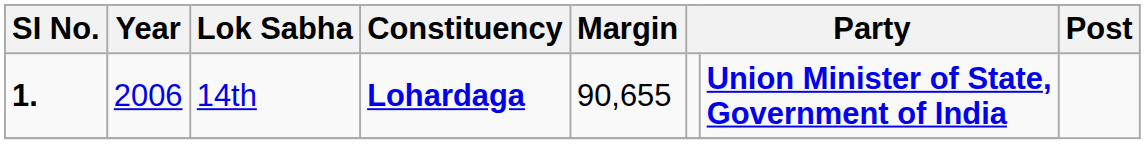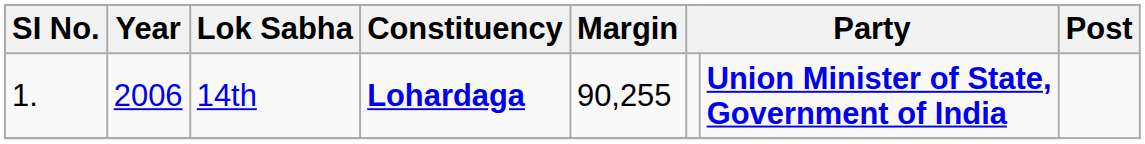14th | SI No.: bold -> normal
14th | Margin: 90,655 -> 90,255
